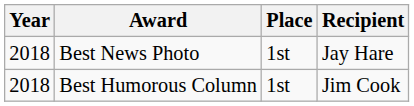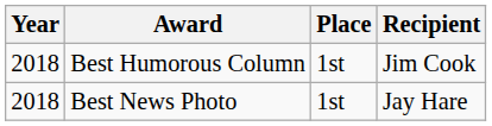rows swapped: Best Humorous Column <-> Best News Photo
